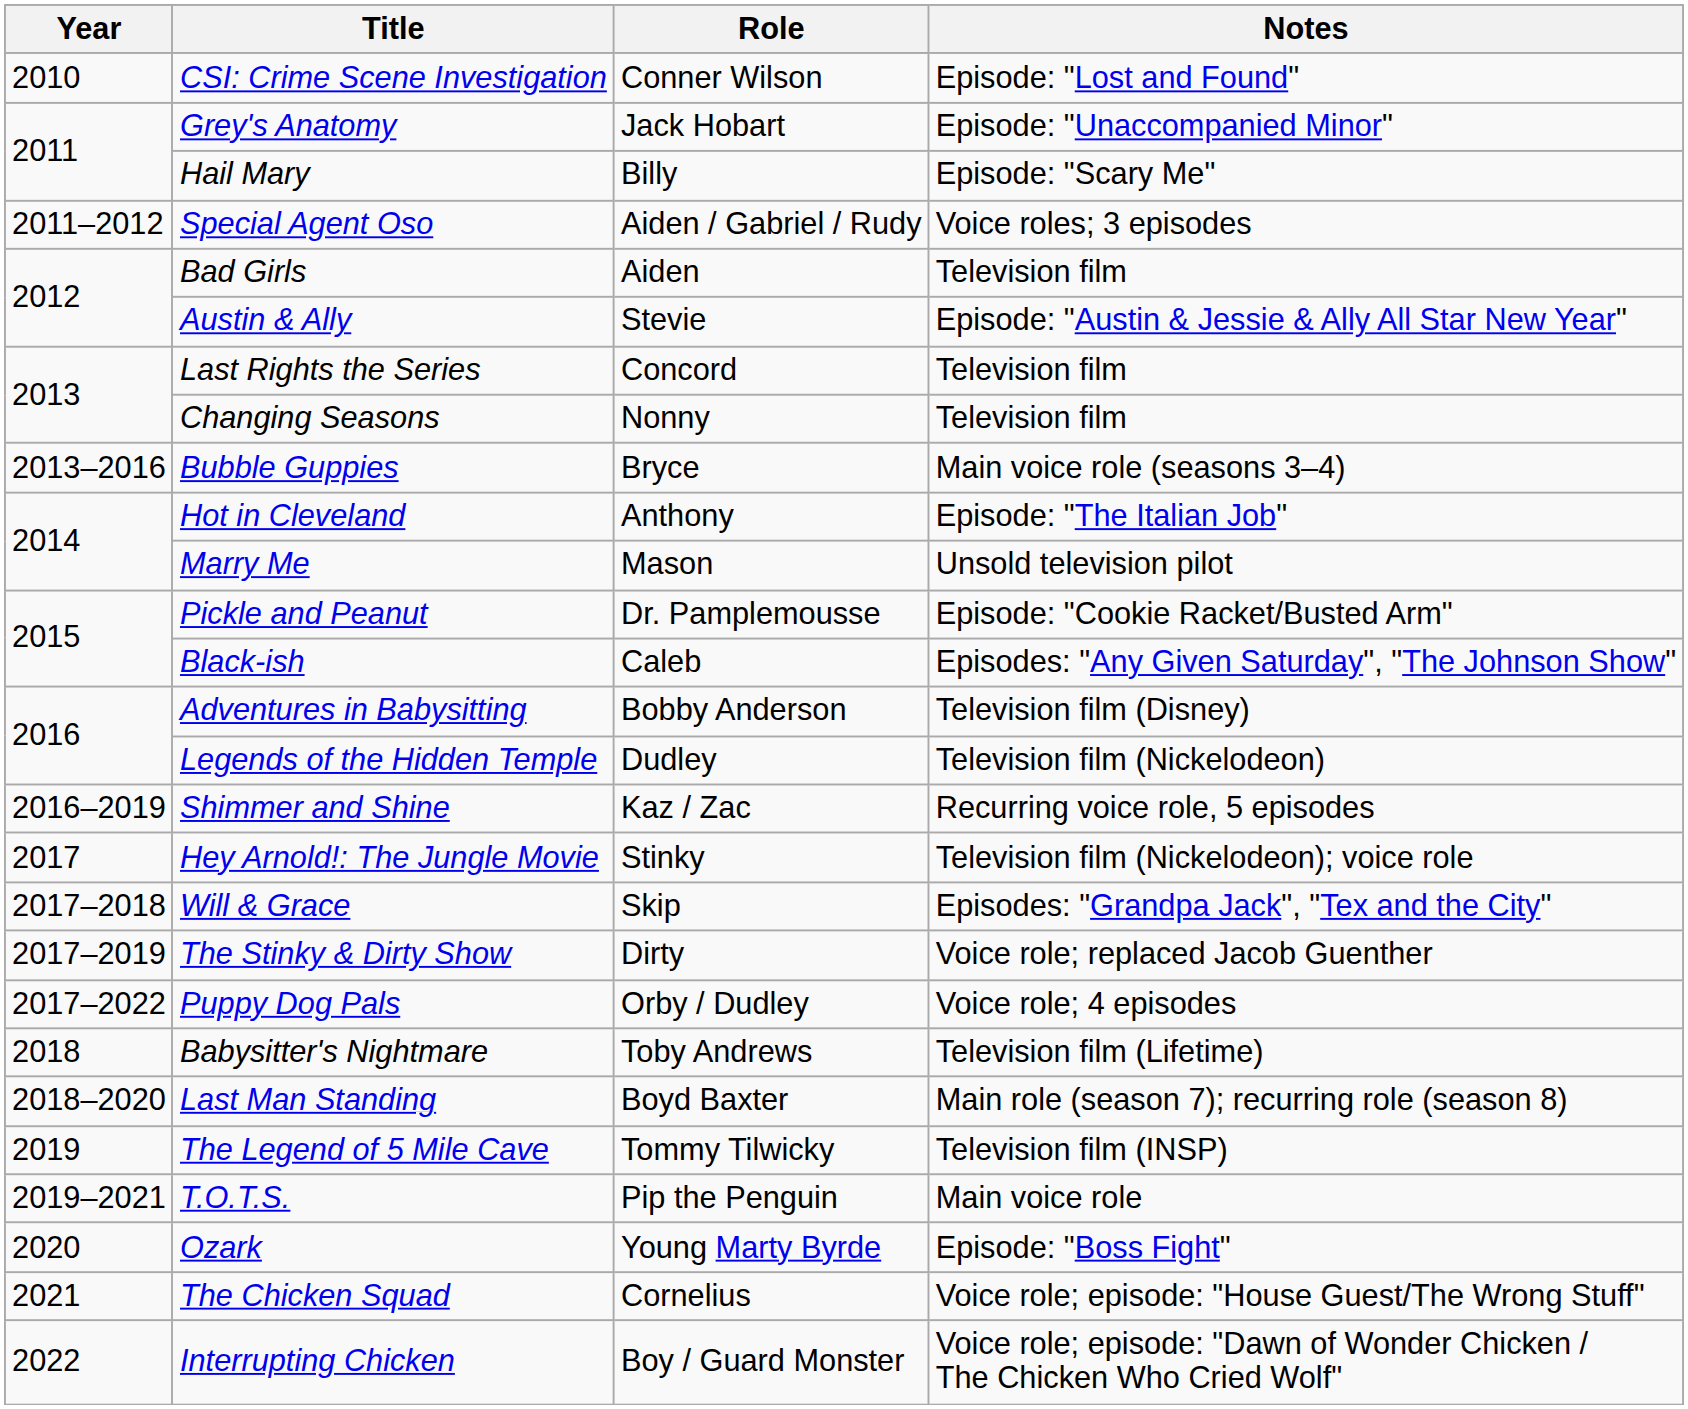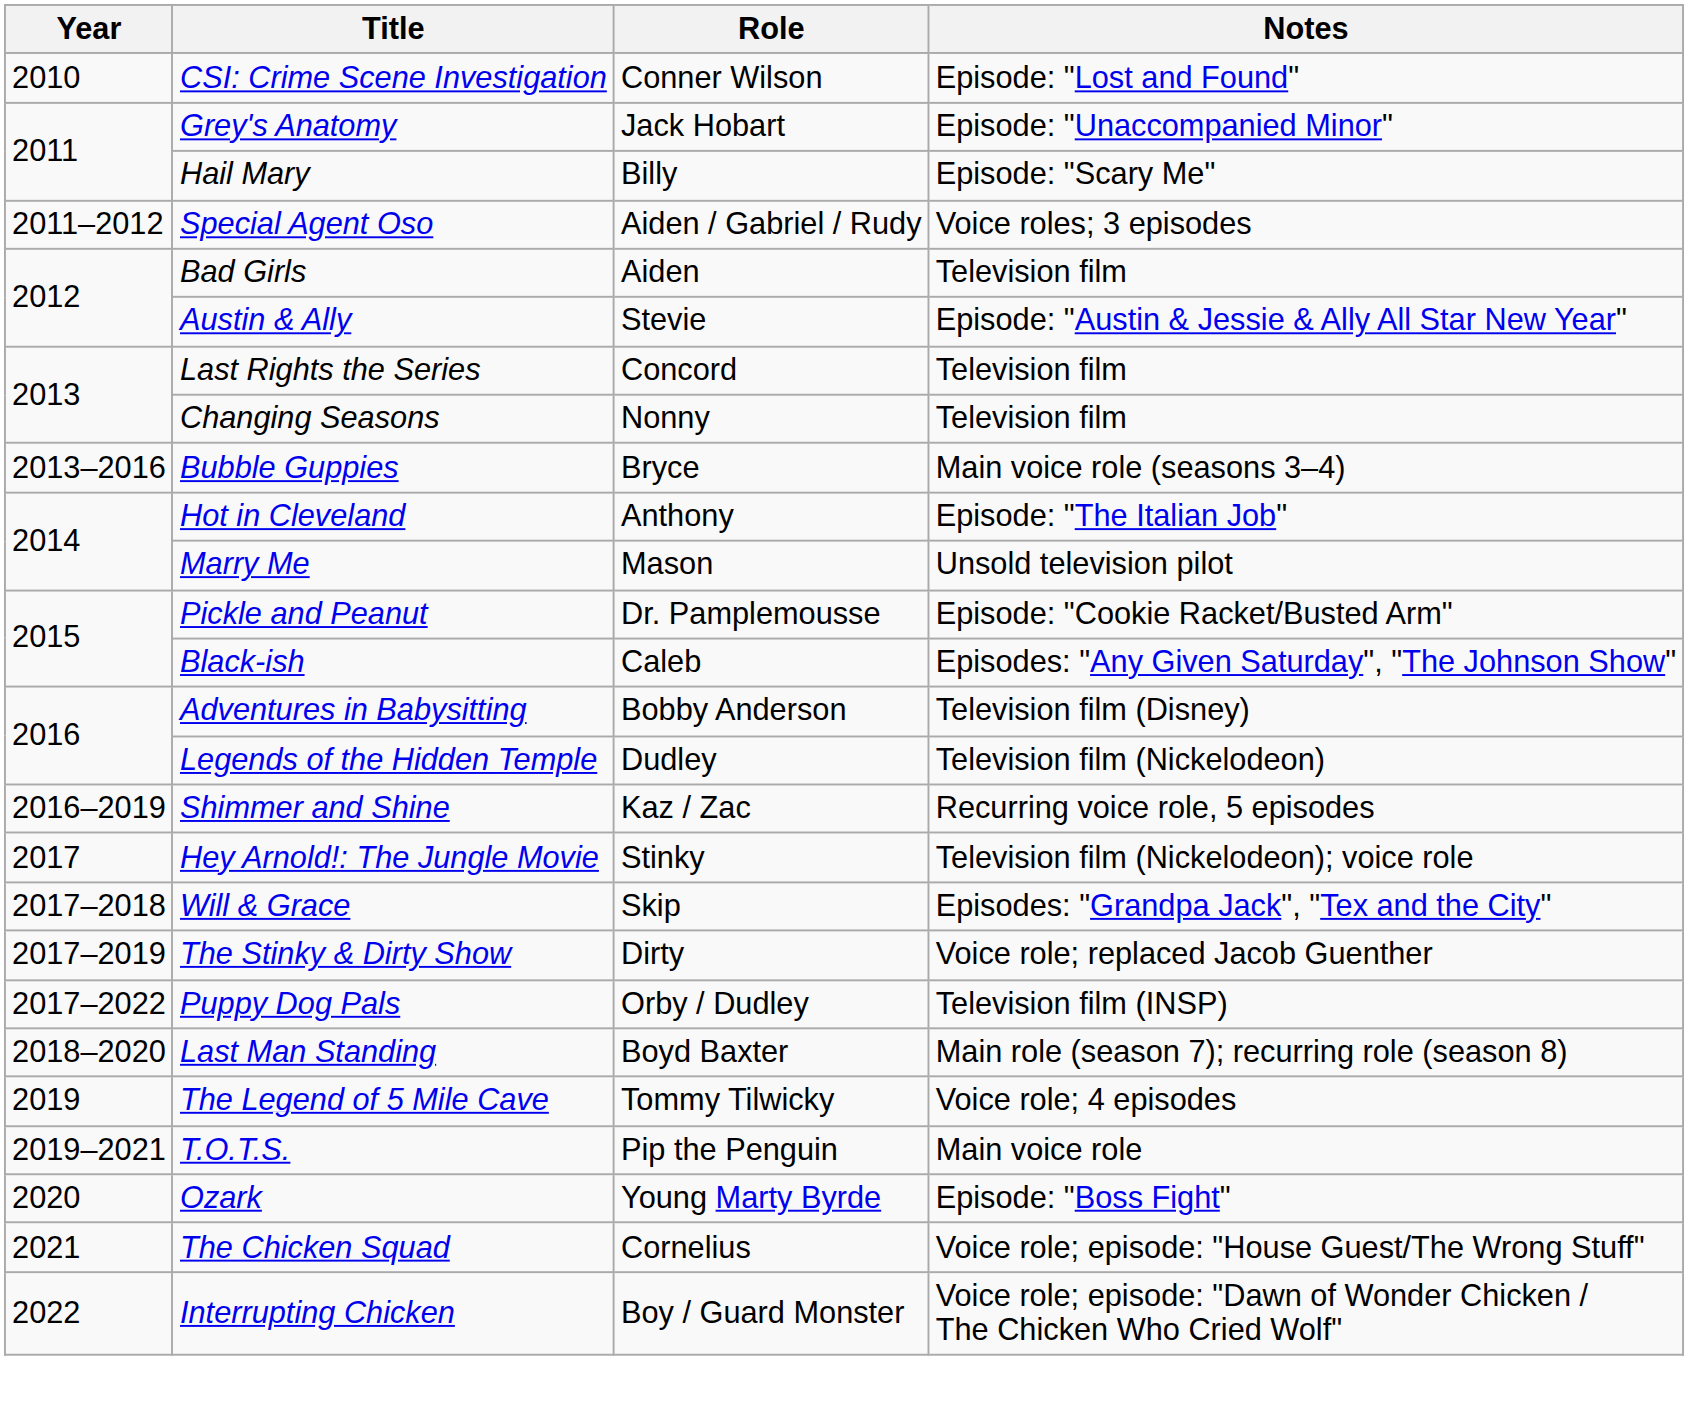Puppy Dog Pals | Notes: Voice role; 4 episodes -> Television film (INSP)
- row: 2018 | Babysitter's Nightmare | Toby Andrews | Television film (Lifetime)
The Legend of 5 Mile Cave | Notes: Television film (INSP) -> Voice role; 4 episodes
